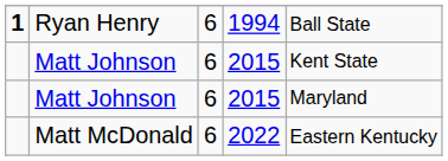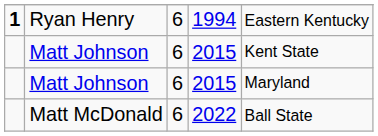Ryan Henry | column 5: Ball State -> Eastern Kentucky
Matt McDonald | column 5: Eastern Kentucky -> Ball State
